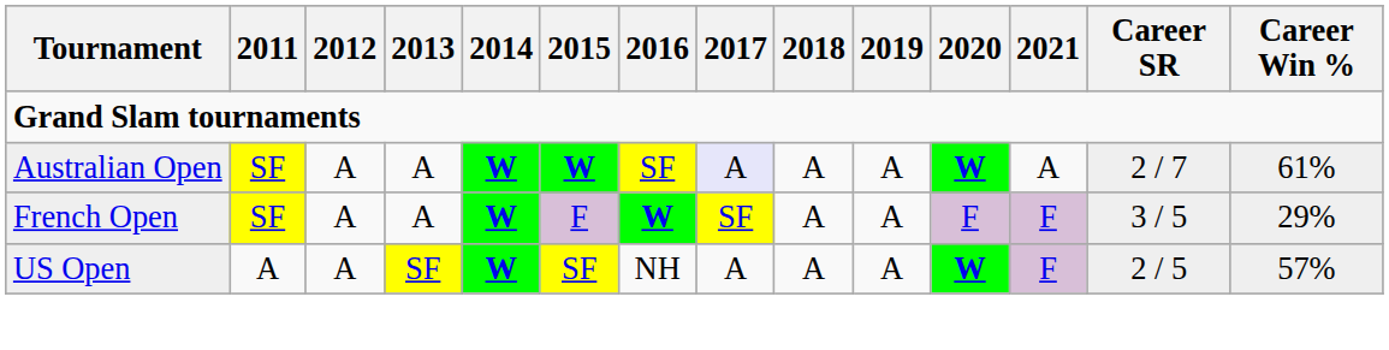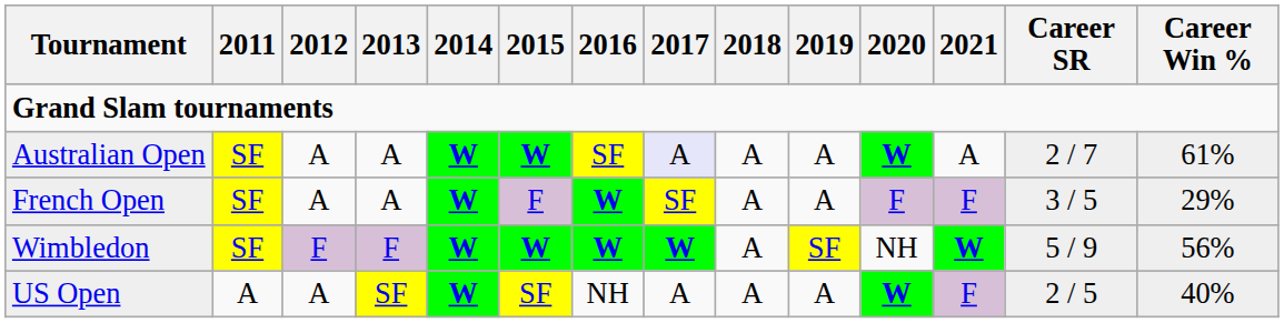+ row: Wimbledon | SF | F | F | W | W | W | W | A | SF | NH | W | 5 / 9 | 56%
US Open | Career Win %: 57% -> 40%
